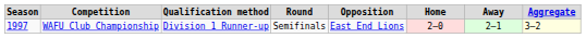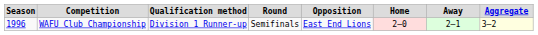WAFU Club Championship | Season: 1997 -> 1996
